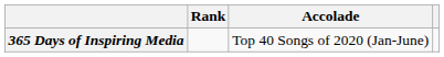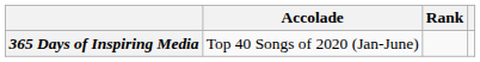columns swapped: Accolade <-> Rank
